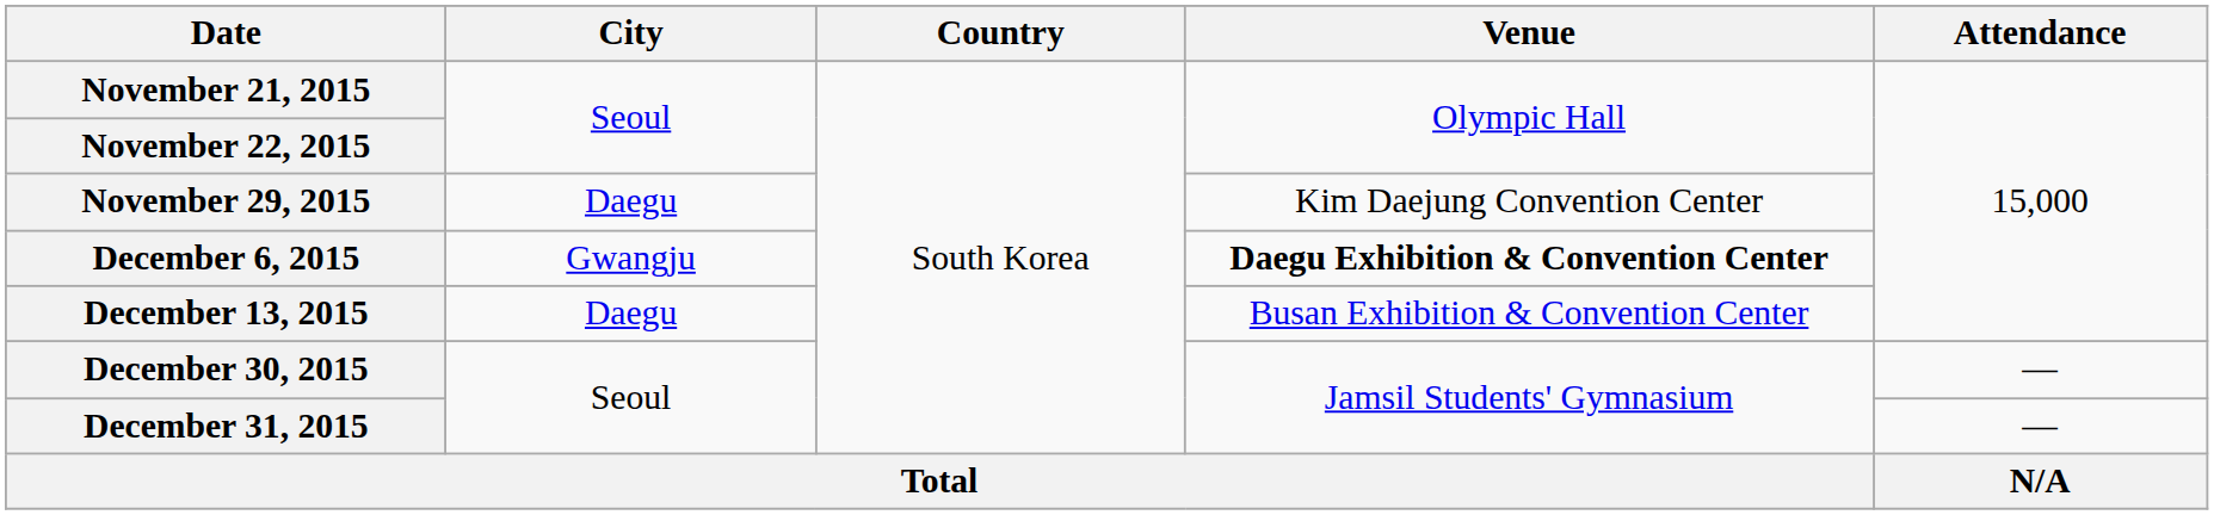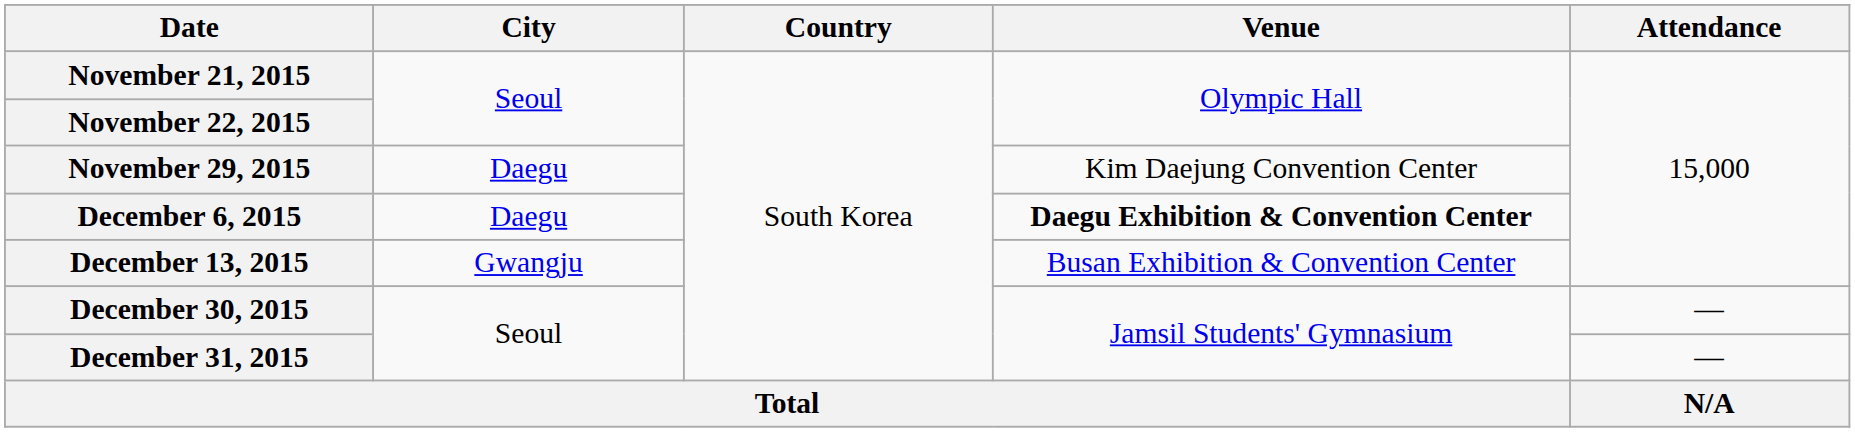December 6, 2015 | City: Gwangju -> Daegu
December 13, 2015 | City: Daegu -> Gwangju
